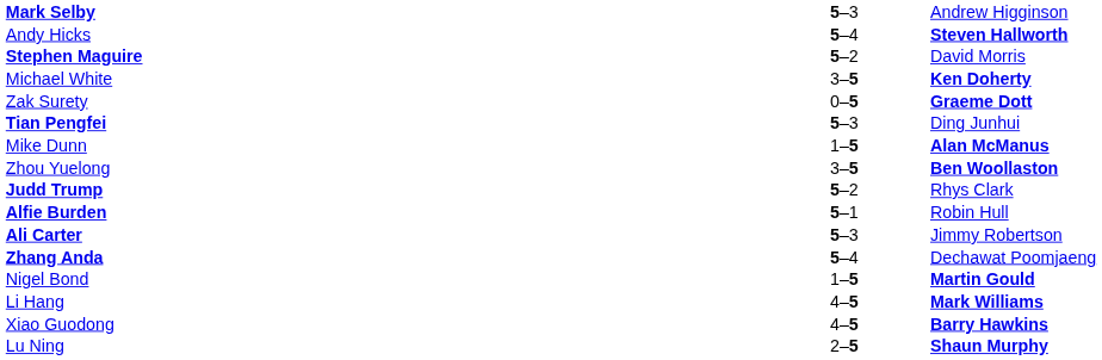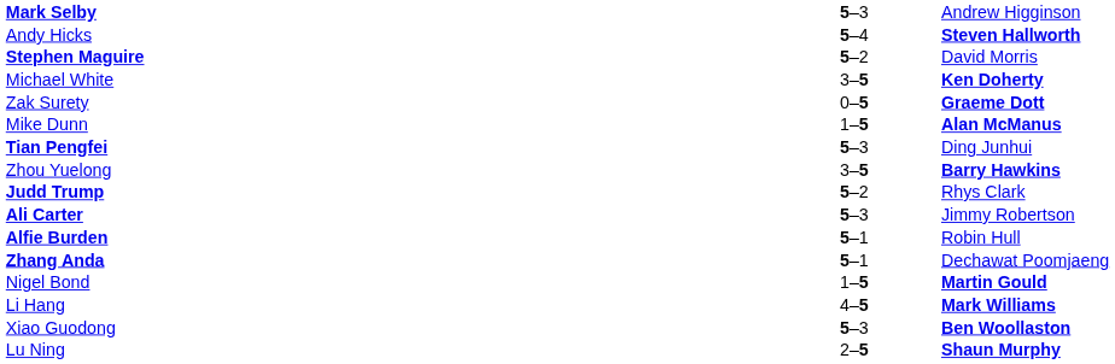rows swapped: Tian Pengfei <-> Mike Dunn
Zhou Yuelong | column 3: Ben Woollaston -> Barry Hawkins
rows swapped: Ali Carter <-> Alfie Burden
Zhang Anda | column 2: 5–4 -> 5–1
Xiao Guodong | column 2: 4–5 -> 5–3
Xiao Guodong | column 3: Barry Hawkins -> Ben Woollaston
